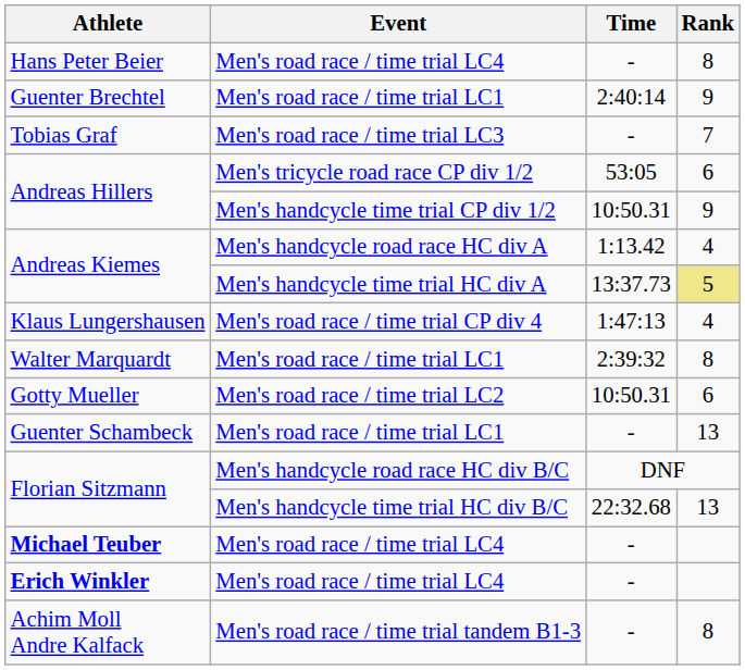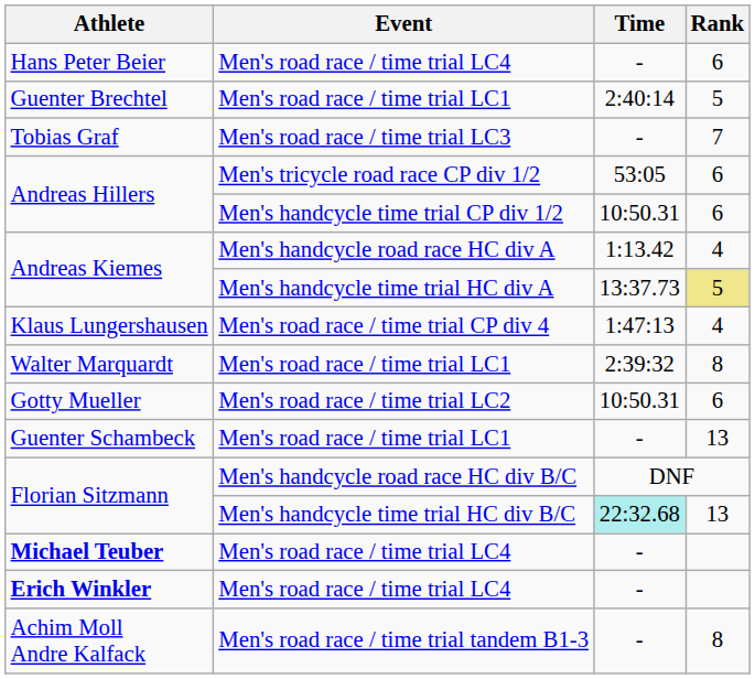Hans Peter Beier | Rank: 8 -> 6
Guenter Brechtel | Rank: 9 -> 5
Andreas Hillers / Men's handcycle time trial CP div 1/2 | Rank: 9 -> 6
Florian Sitzmann / Men's handcycle time trial HC div B/C | Time: no background -> paleturquoise background
